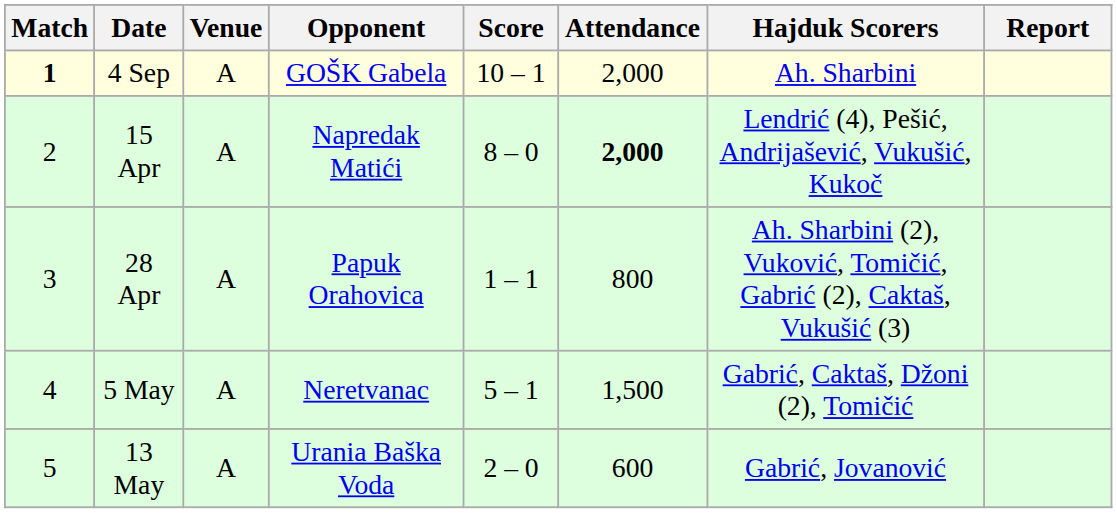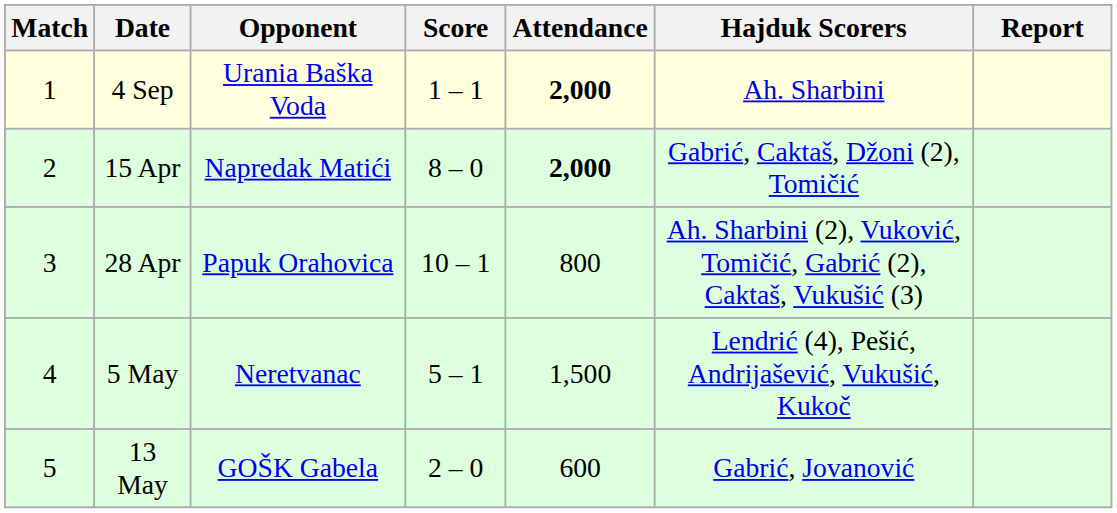- column: Venue | A | A | A | A | A
4 Sep | Match: bold -> normal
4 Sep | Opponent: GOŠK Gabela -> Urania Baška Voda
4 Sep | Score: 10 – 1 -> 1 – 1
4 Sep | Attendance: normal -> bold
15 Apr | Hajduk Scorers: Lendrić (4), Pešić, Andrijašević, Vukušić, Kukoč -> Gabrić, Caktaš, Džoni (2), Tomičić
28 Apr | Score: 1 – 1 -> 10 – 1
5 May | Hajduk Scorers: Gabrić, Caktaš, Džoni (2), Tomičić -> Lendrić (4), Pešić, Andrijašević, Vukušić, Kukoč
13 May | Opponent: Urania Baška Voda -> GOŠK Gabela
